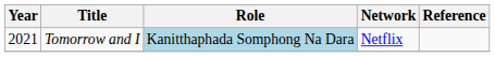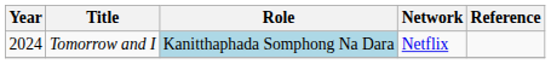Tomorrow and I | Year: 2021 -> 2024
